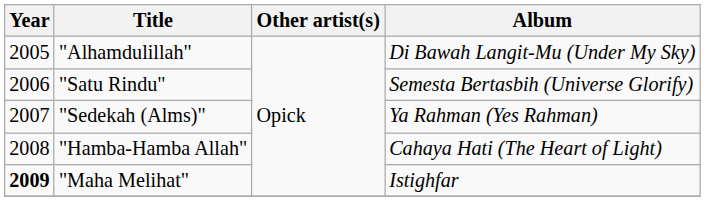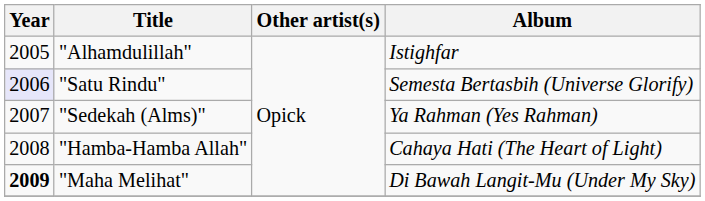"Alhamdulillah" | Album: Di Bawah Langit-Mu (Under My Sky) -> Istighfar
"Satu Rindu" | Year: no background -> lavender background
"Maha Melihat" | Album: Istighfar -> Di Bawah Langit-Mu (Under My Sky)
